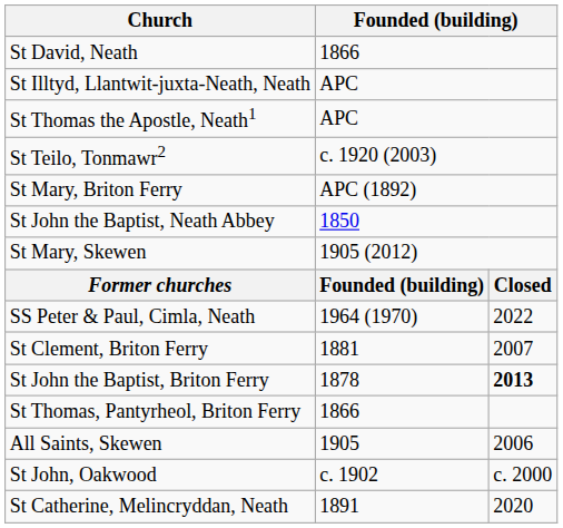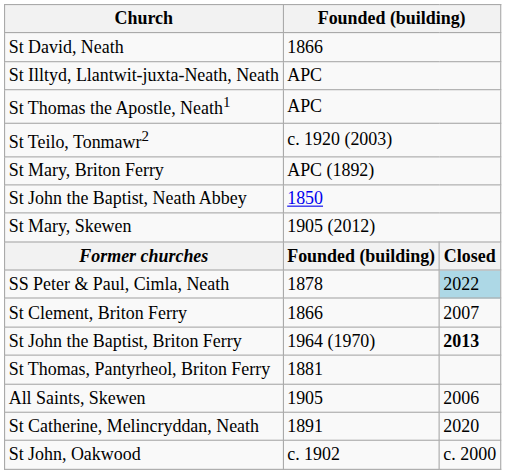SS Peter & Paul, Cimla, Neath | column 2: 1964 (1970) -> 1878
SS Peter & Paul, Cimla, Neath | column 3: no background -> lightblue background
St Clement, Briton Ferry | column 2: 1881 -> 1866
St John the Baptist, Briton Ferry | column 2: 1878 -> 1964 (1970)
St Thomas, Pantyrheol, Briton Ferry | column 2: 1866 -> 1881
rows swapped: St Catherine, Melincryddan, Neath <-> St John, Oakwood
